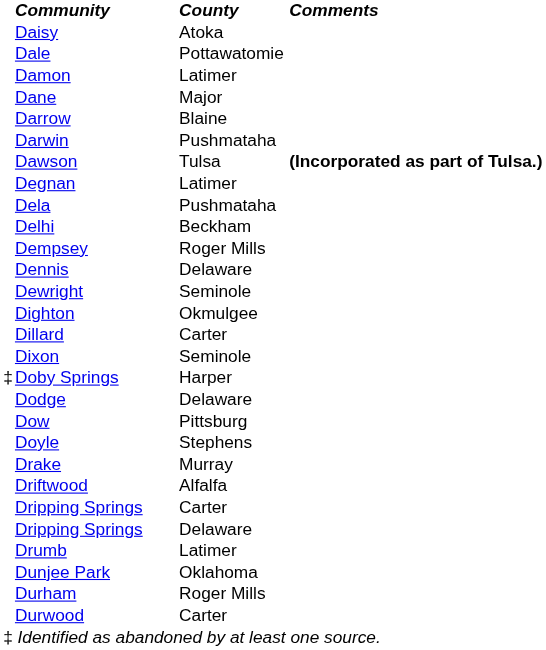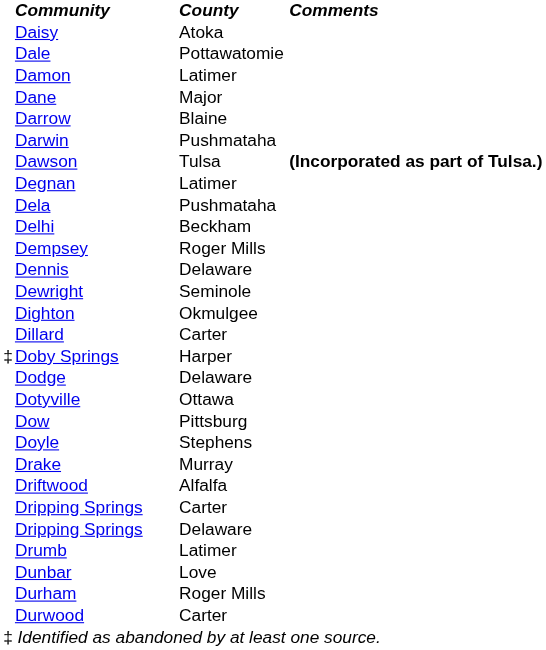- row: Dixon | Seminole
+ row: Dotyville | Ottawa
+ row: Dunbar | Love
- row: Dunjee Park | Oklahoma
